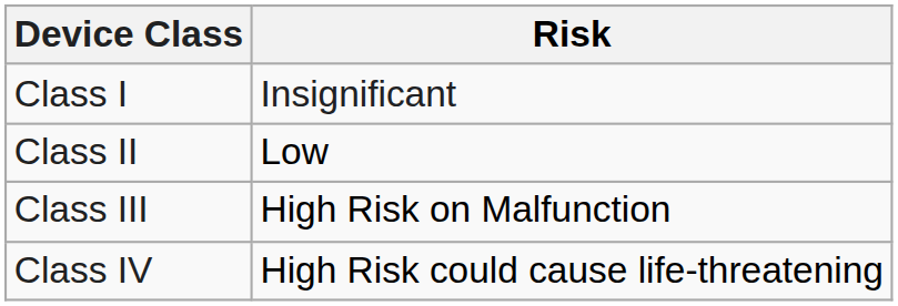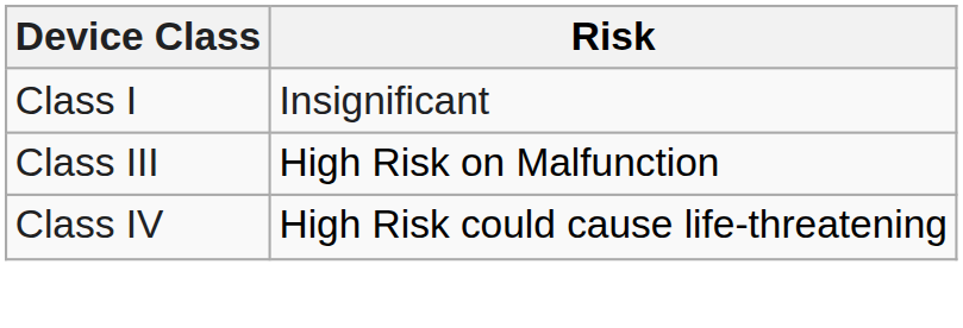- row: Class II | Low
